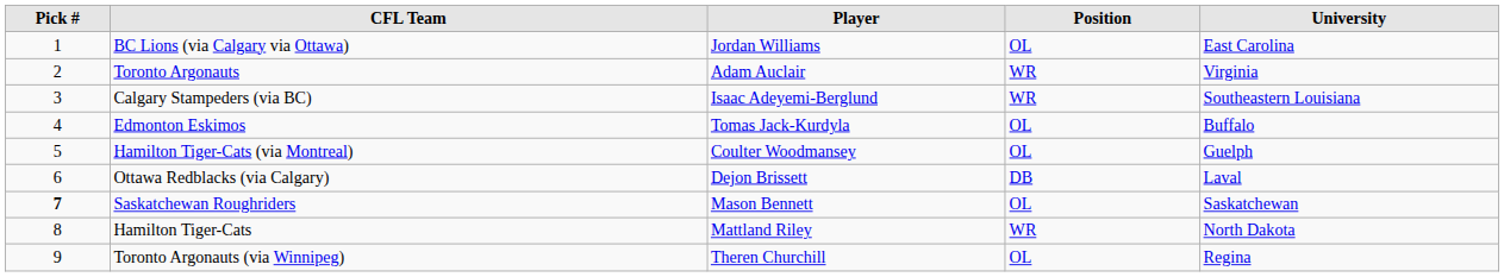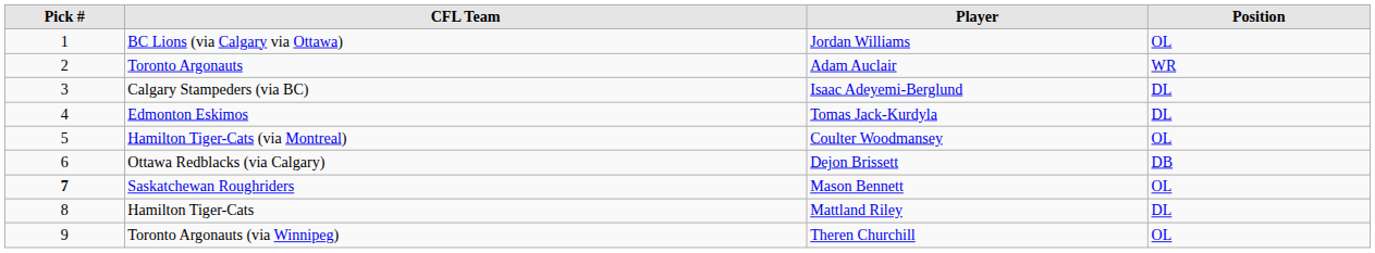- column: University | East Carolina | Virginia | Southeastern Louisiana | Buffalo | Guelph | Laval | Saskatchewan | North Dakota | Regina
Calgary Stampeders (via BC) | Position: WR -> DL
Edmonton Eskimos | Position: OL -> DL
Hamilton Tiger-Cats | Position: WR -> DL
